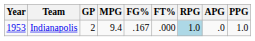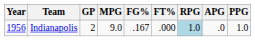Indianapolis | Year: 1953 -> 1956
Indianapolis | MPG: 9.4 -> 9.0
